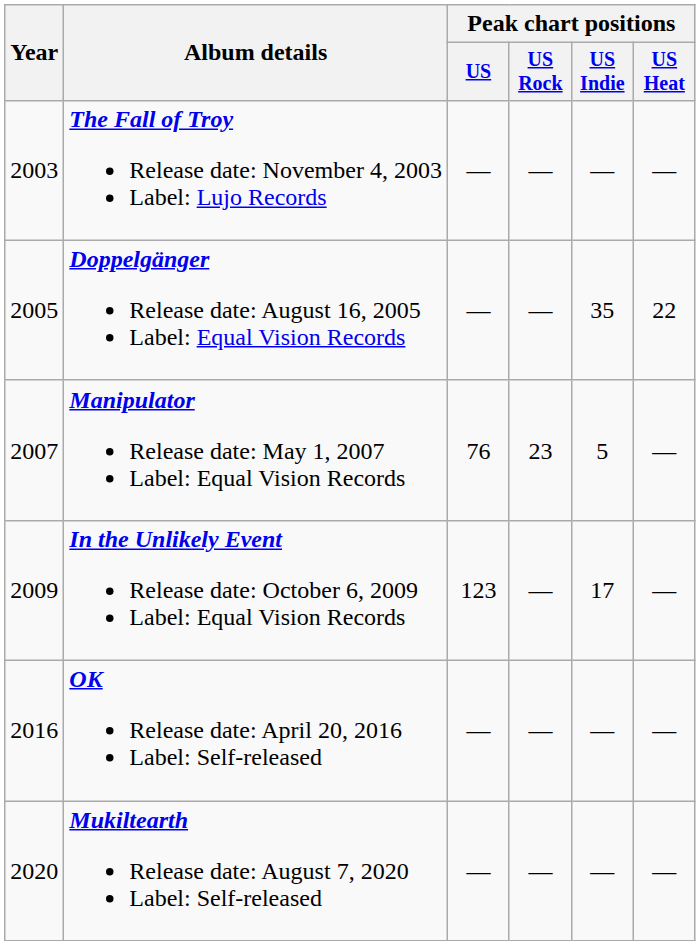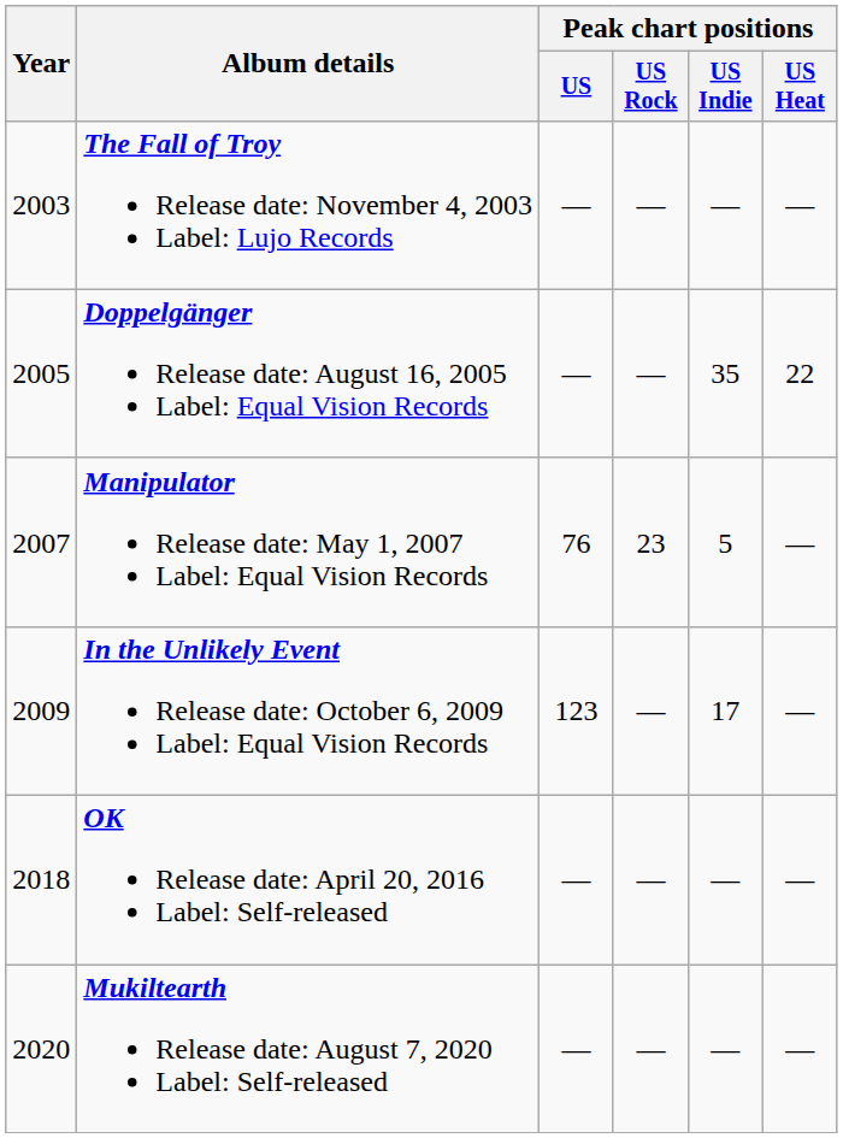OK Release date: April 20, 2016 Label: Self-released | Year: 2016 -> 2018
